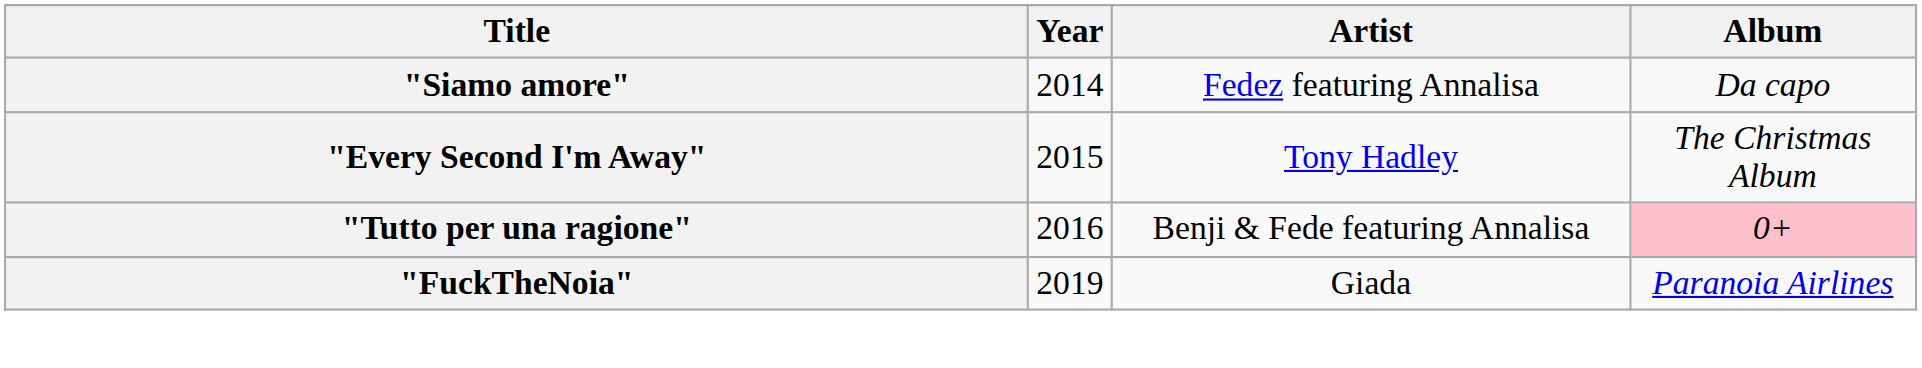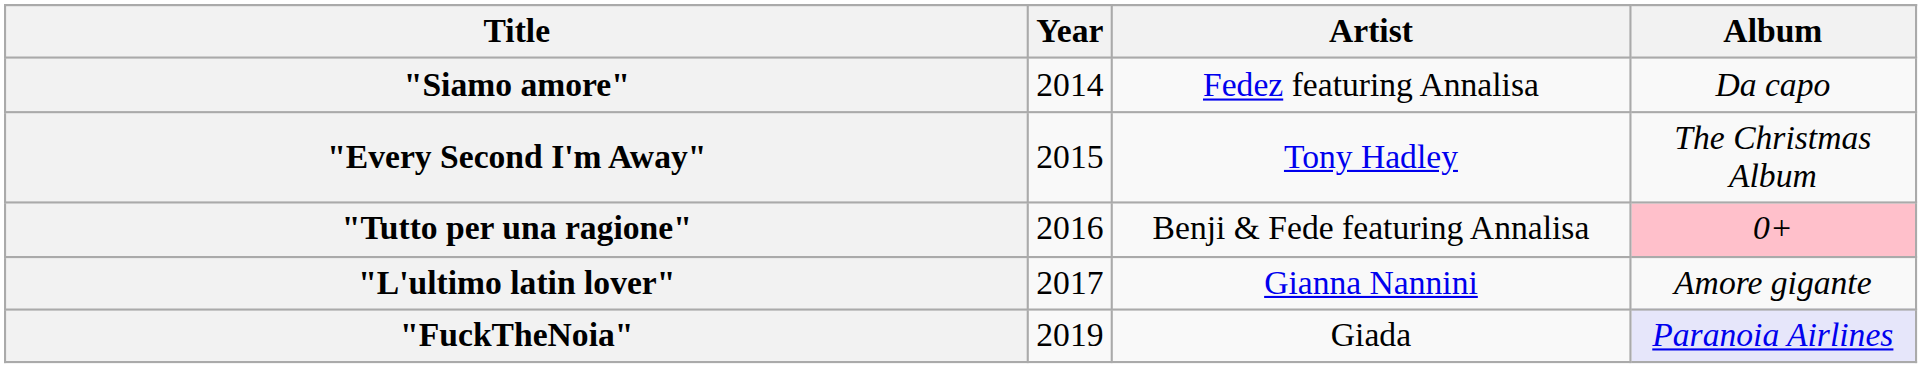+ row: "L'ultimo latin lover" | 2017 | Gianna Nannini | Amore gigante
"FuckTheNoia" | Album: no background -> lavender background
